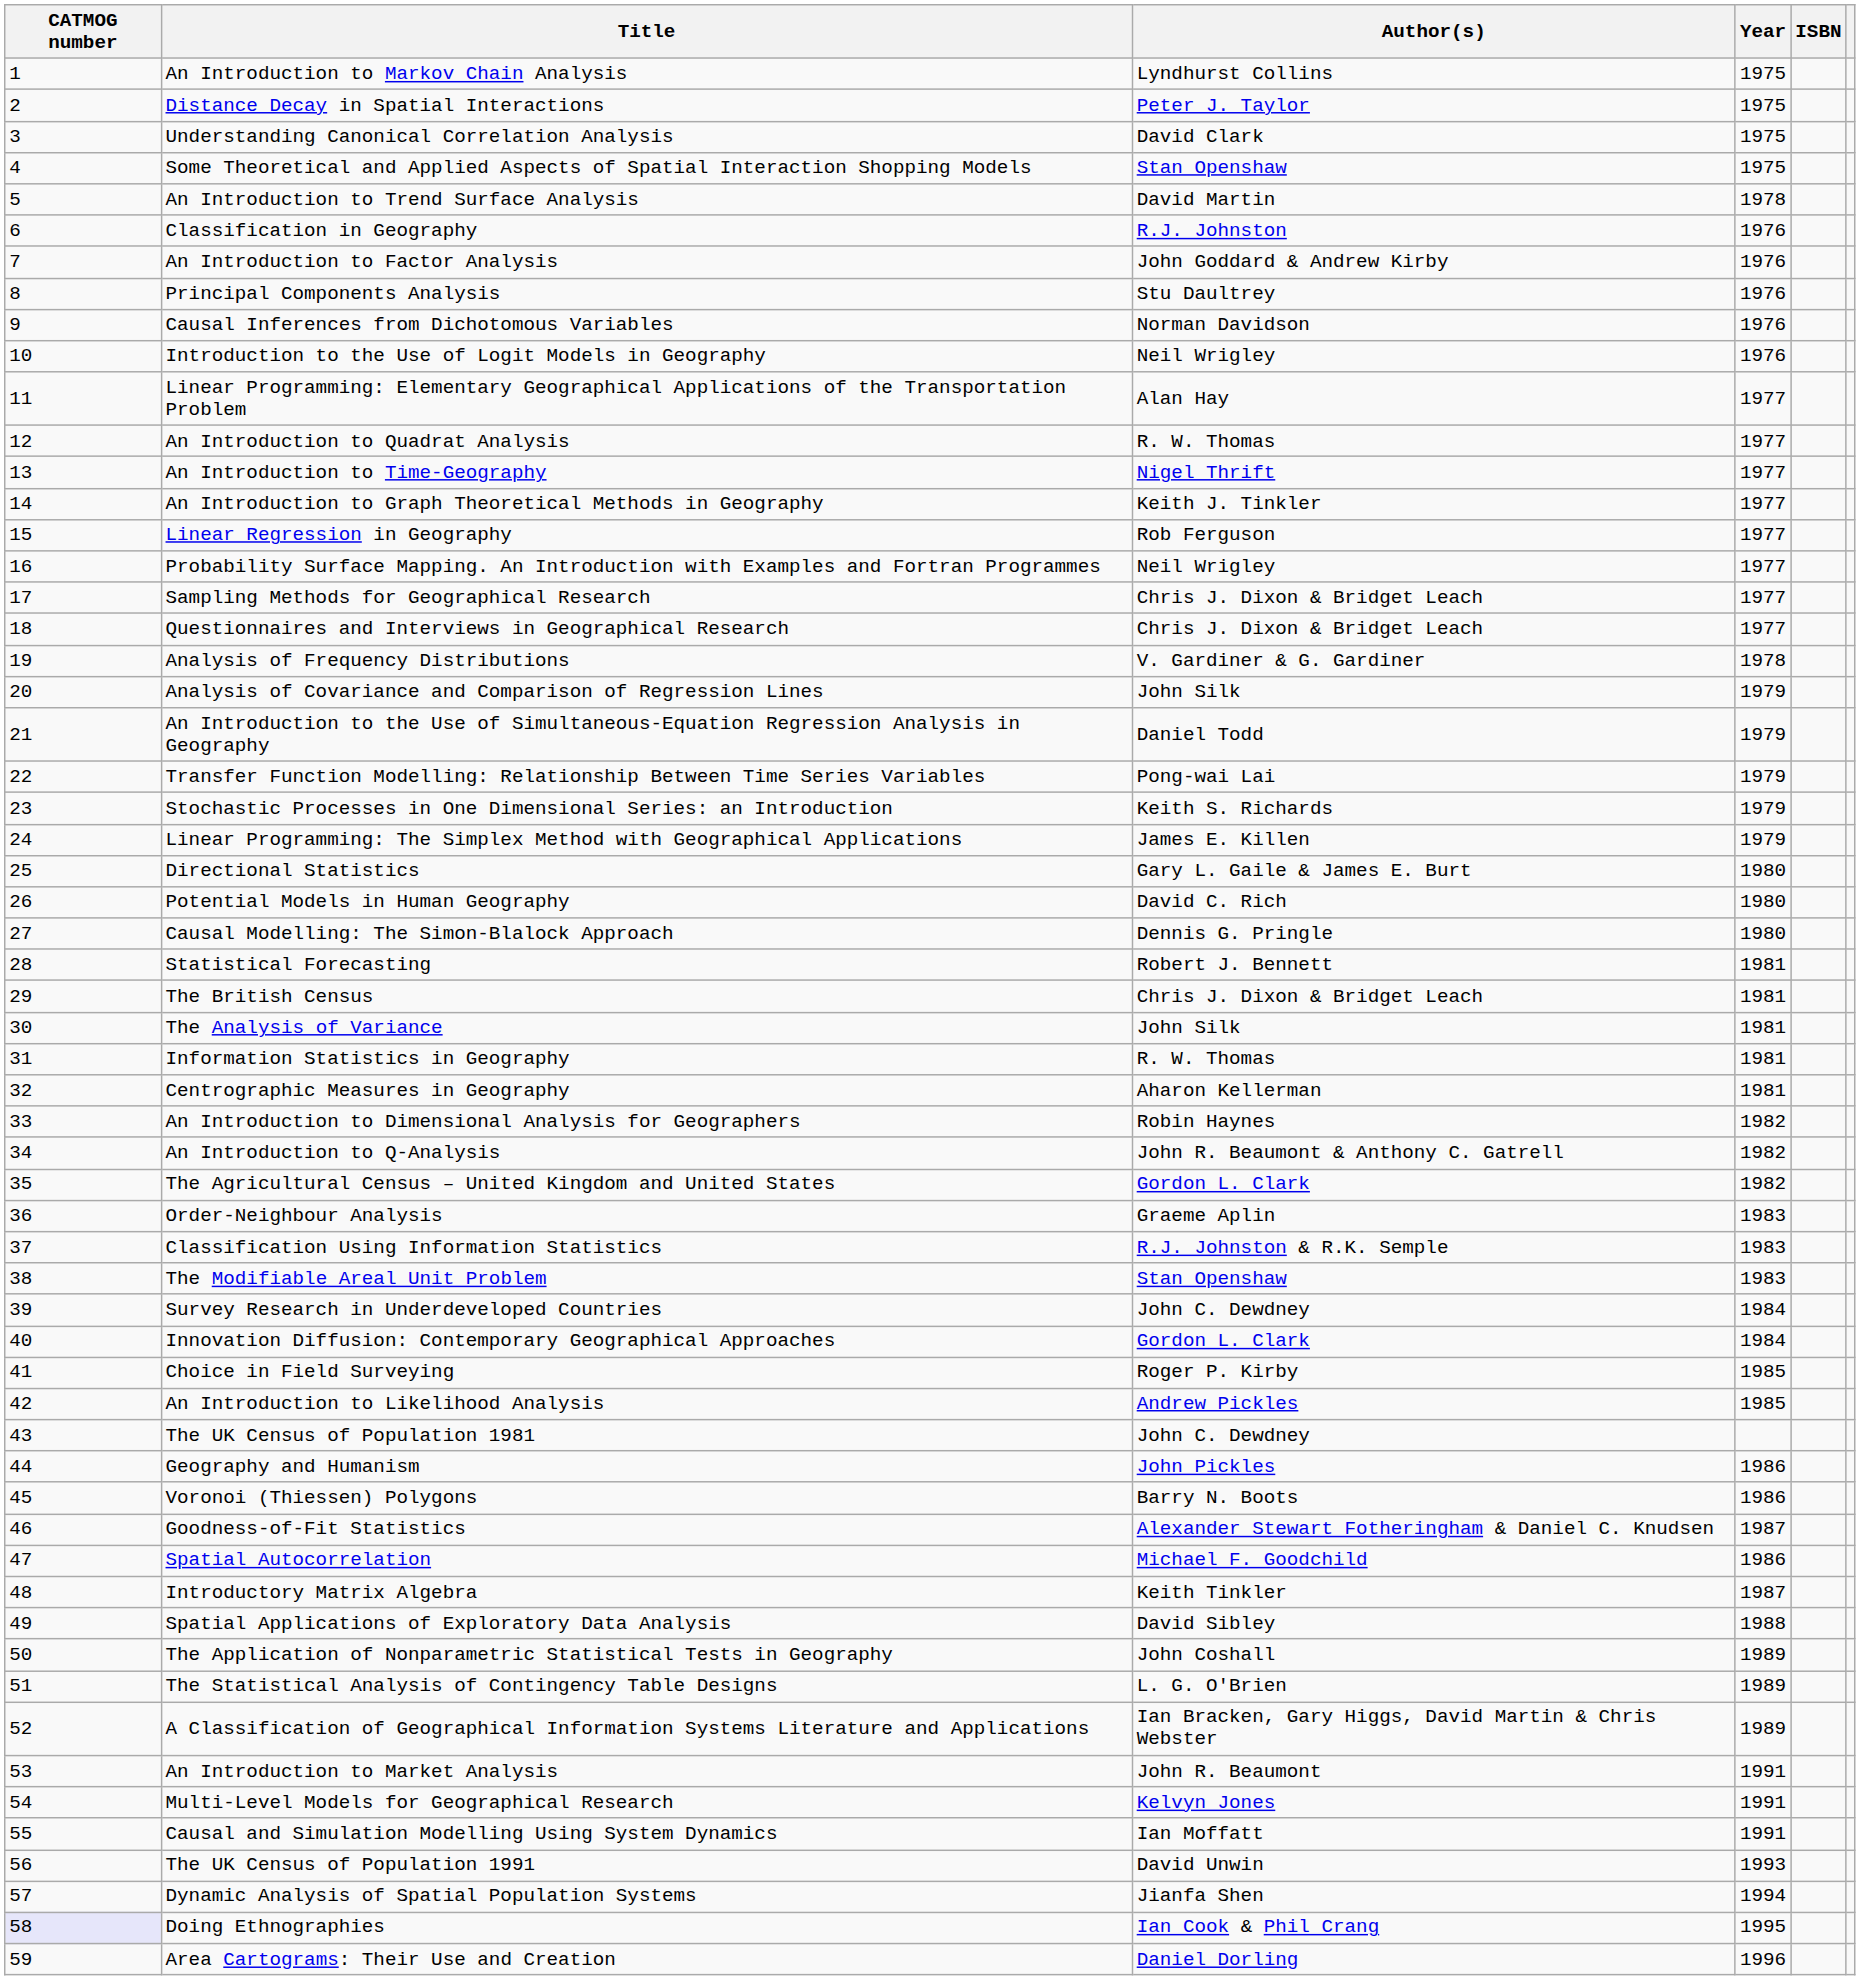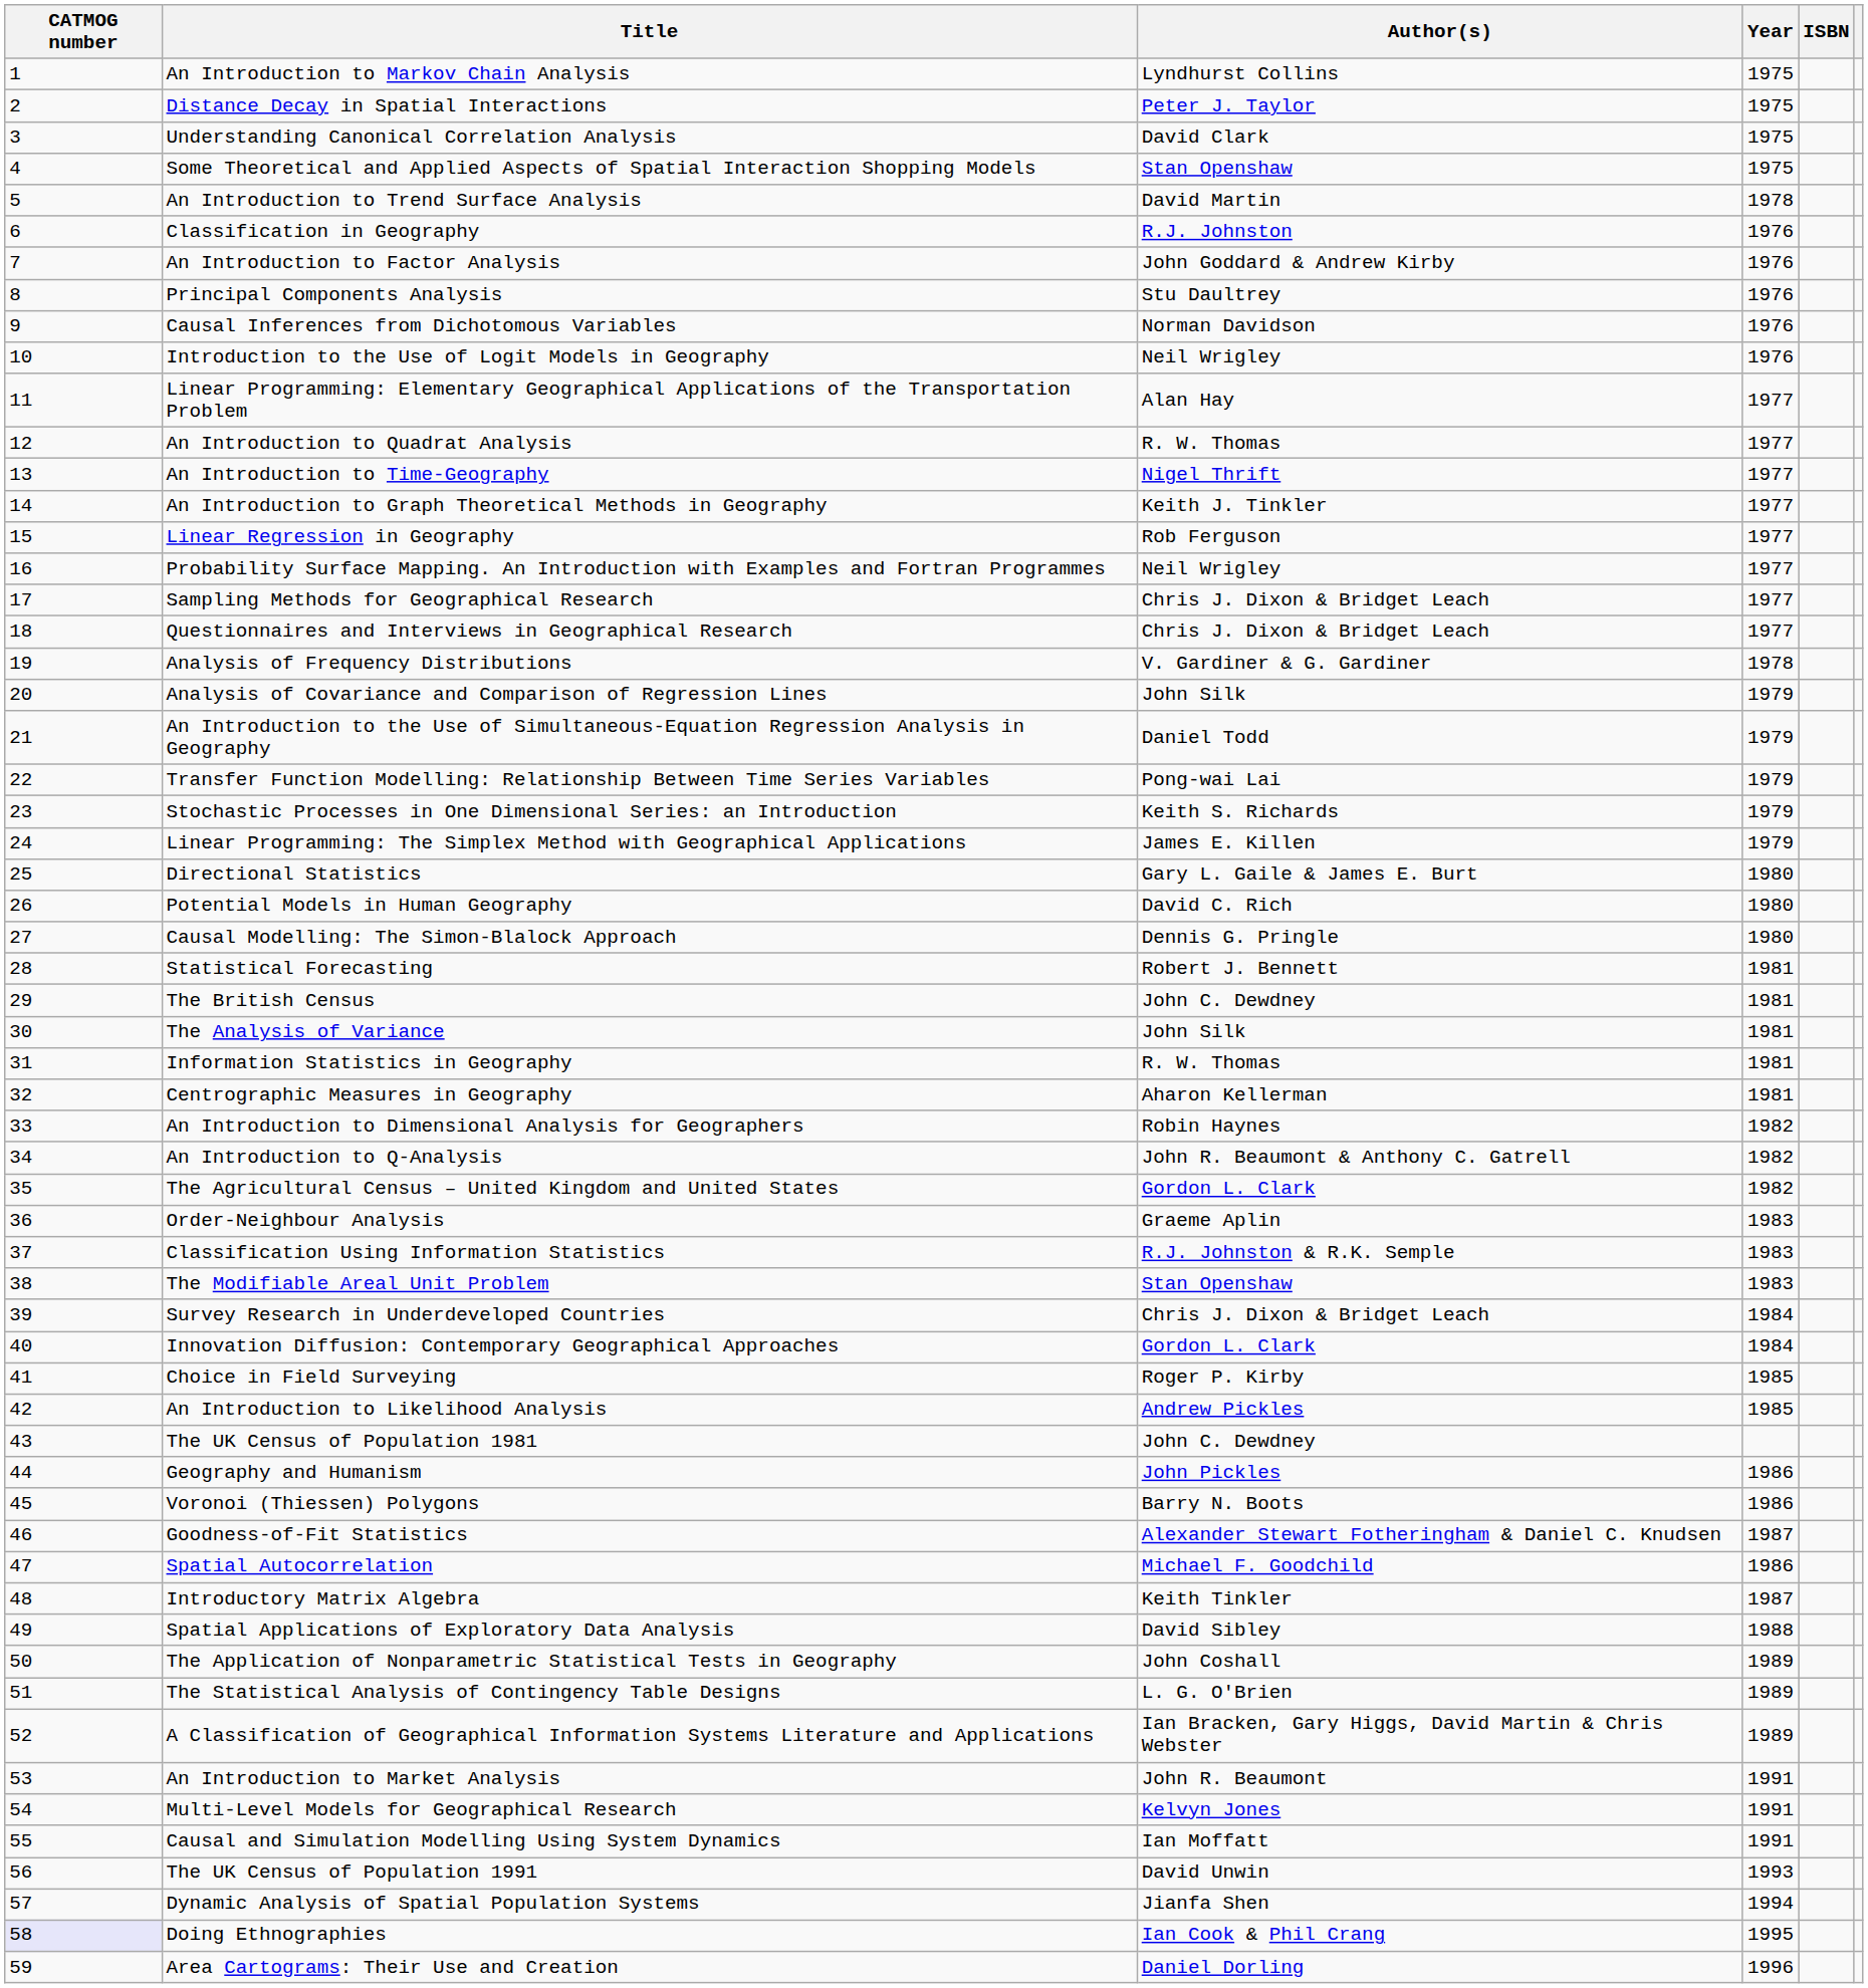The British Census | Author(s): Chris J. Dixon & Bridget Leach -> John C. Dewdney
Survey Research in Underdeveloped Countries | Author(s): John C. Dewdney -> Chris J. Dixon & Bridget Leach
